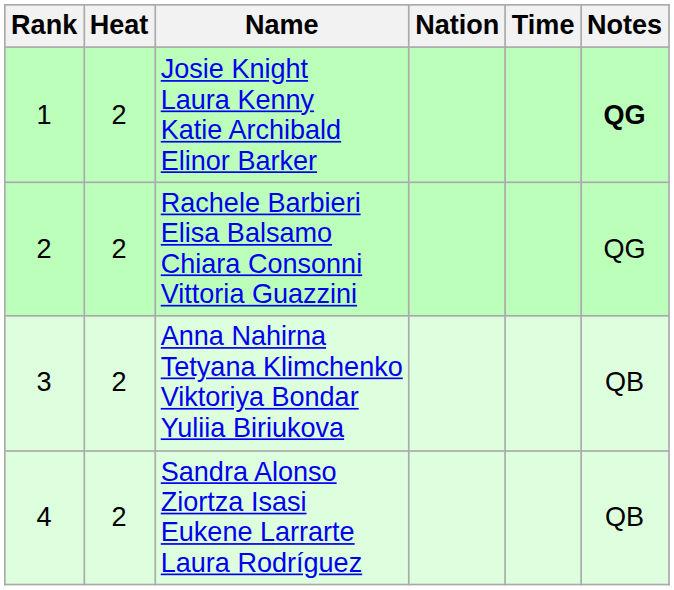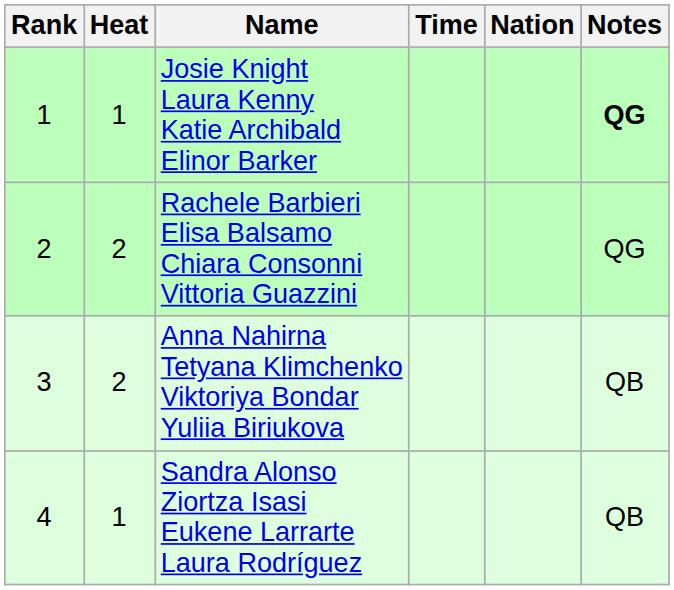columns swapped: Nation <-> Time
Josie Knight Laura Kenny Katie Archibald Elinor Barker | Heat: 2 -> 1
Sandra Alonso Ziortza Isasi Eukene Larrarte Laura Rodríguez | Heat: 2 -> 1
